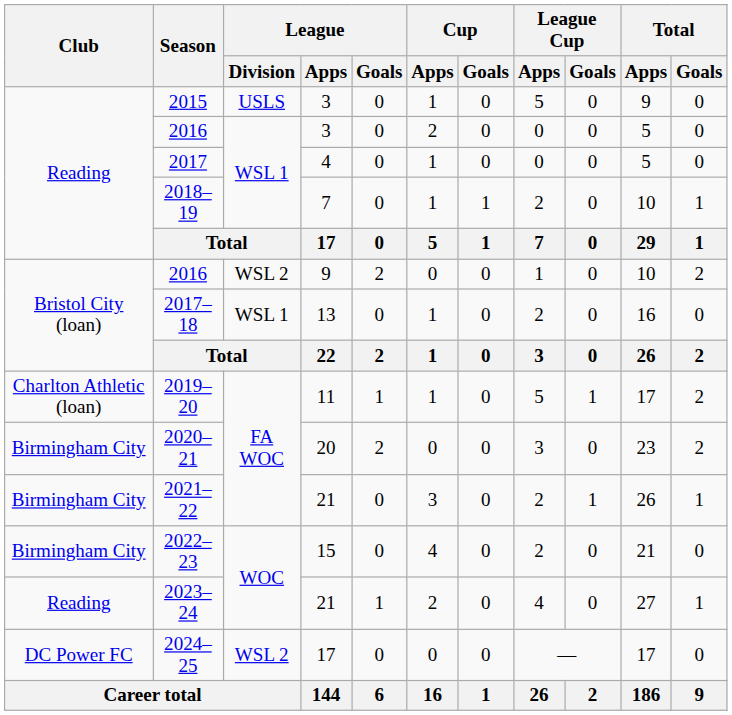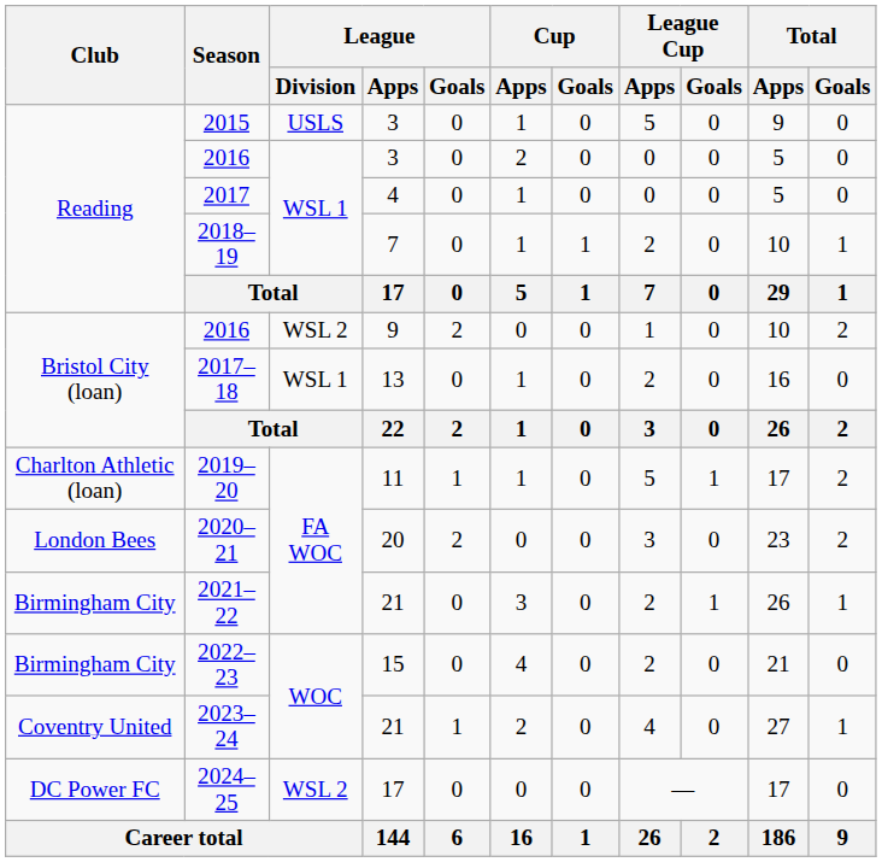2020–21 | Club: Birmingham City -> London Bees
2023–24 | Club: Reading -> Coventry United
